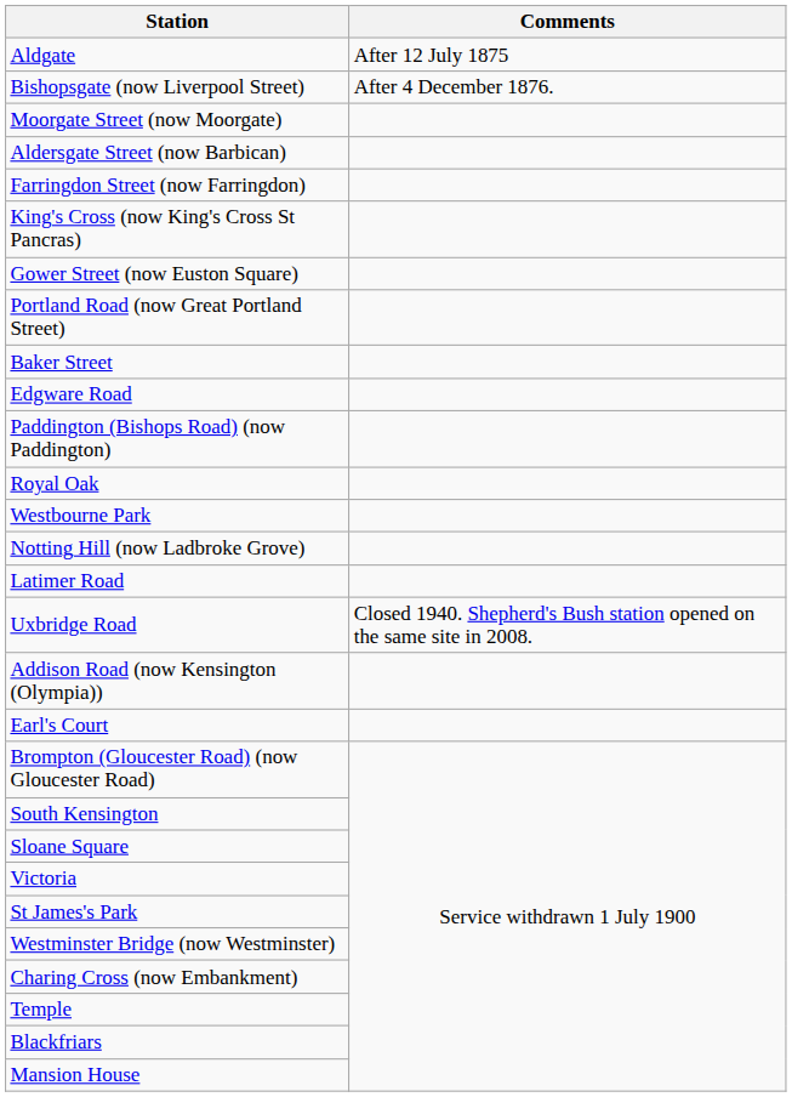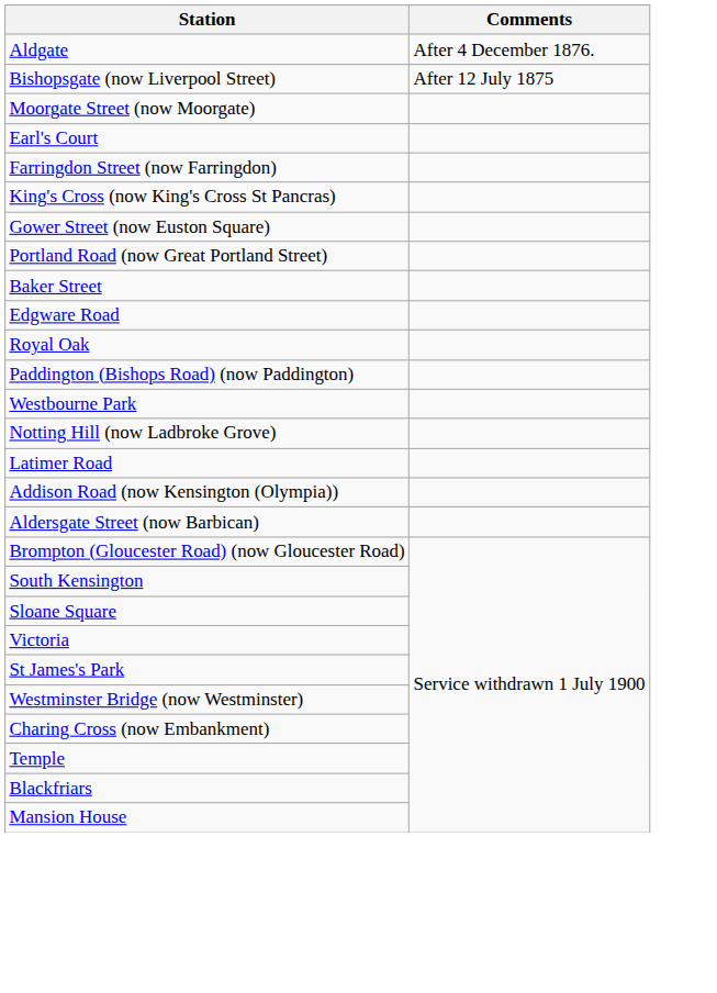Aldgate | Comments: After 12 July 1875 -> After 4 December 1876.
Bishopsgate (now Liverpool Street) | Comments: After 4 December 1876. -> After 12 July 1875
rows swapped: Aldersgate Street (now Barbican) <-> Earl's Court
rows swapped: Paddington (Bishops Road) (now Paddington) <-> Royal Oak
- row: Uxbridge Road | Closed 1940. Shepherd's Bush station opened on the same site in 2008.
